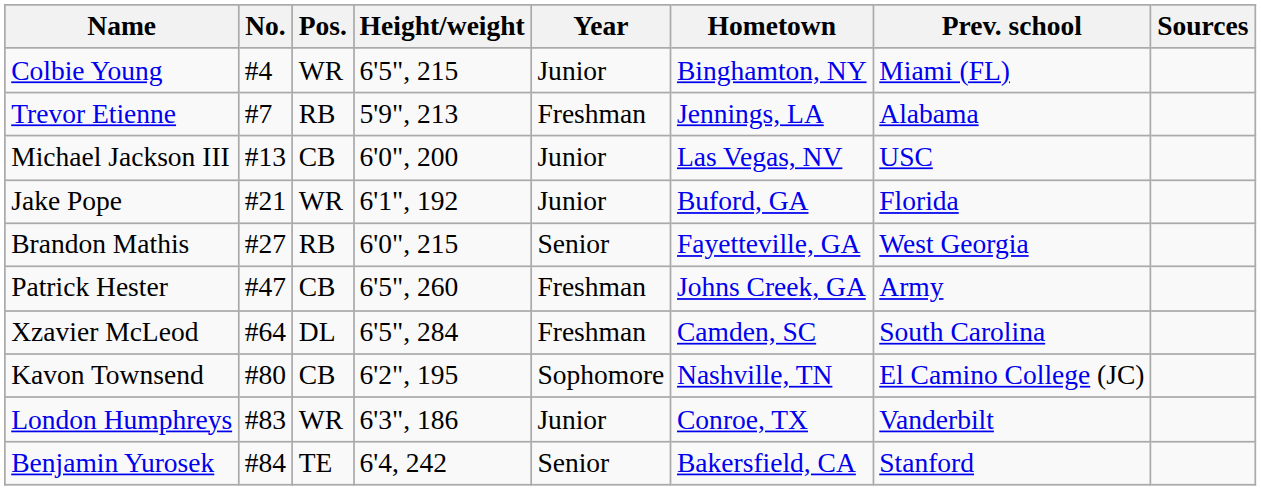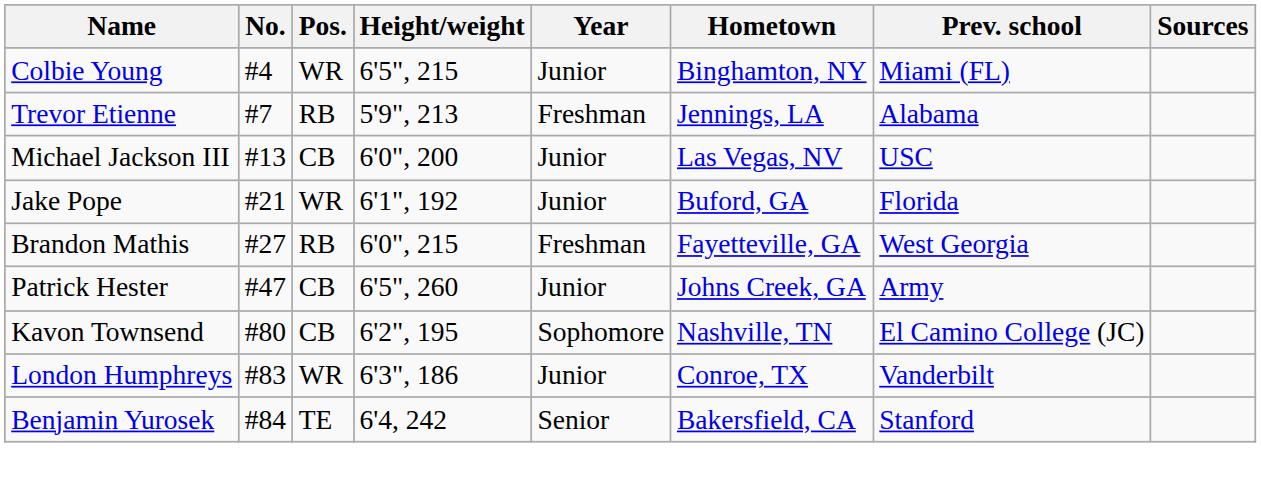Brandon Mathis | Year: Senior -> Freshman
Patrick Hester | Year: Freshman -> Junior
- row: Xzavier McLeod | #64 | DL | 6'5", 284 | Freshman | Camden, SC | South Carolina
